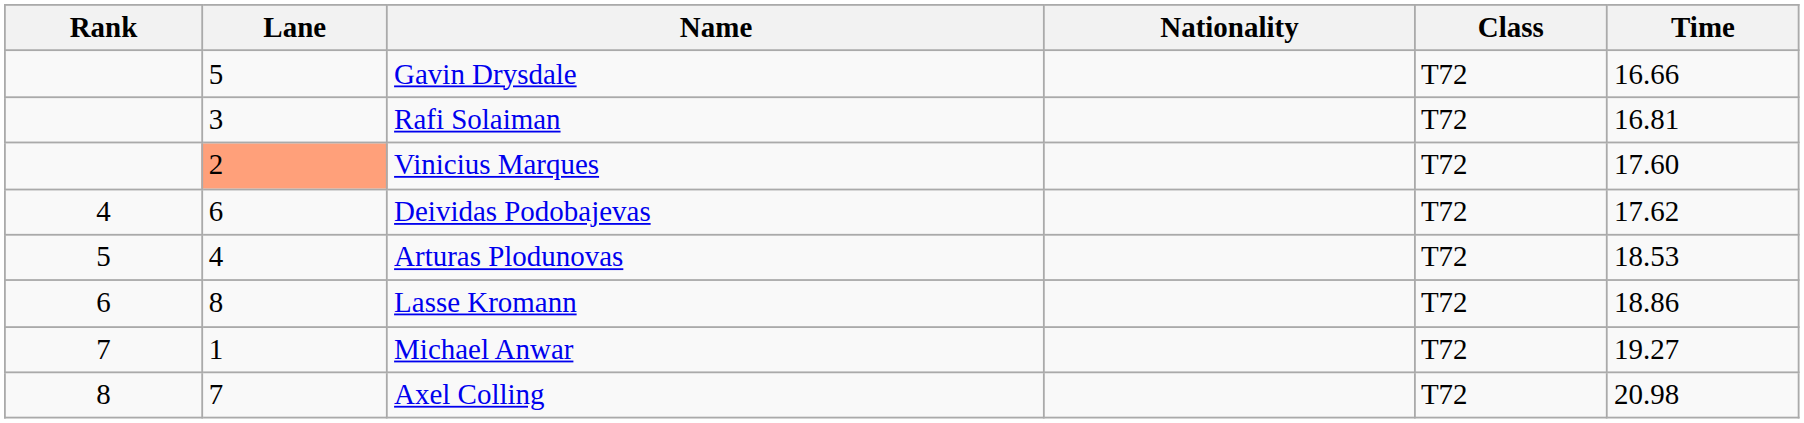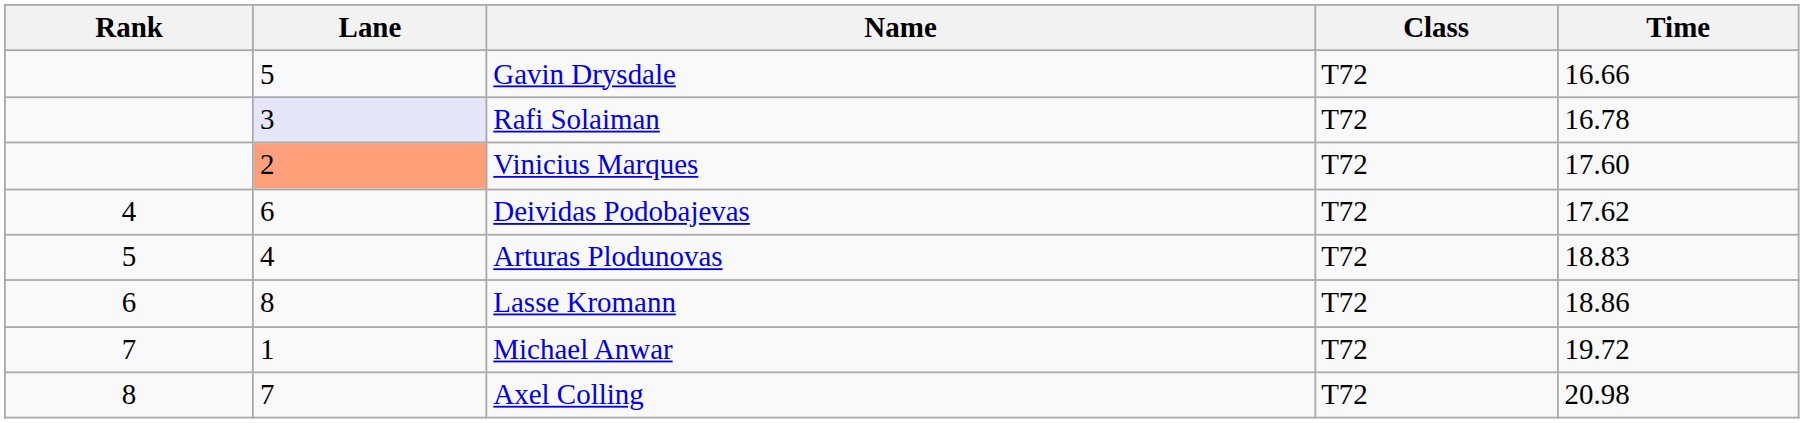- column: Nationality
Rafi Solaiman | Lane: no background -> lavender background
Rafi Solaiman | Time: 16.81 -> 16.78
Arturas Plodunovas | Time: 18.53 -> 18.83
Michael Anwar | Time: 19.27 -> 19.72
